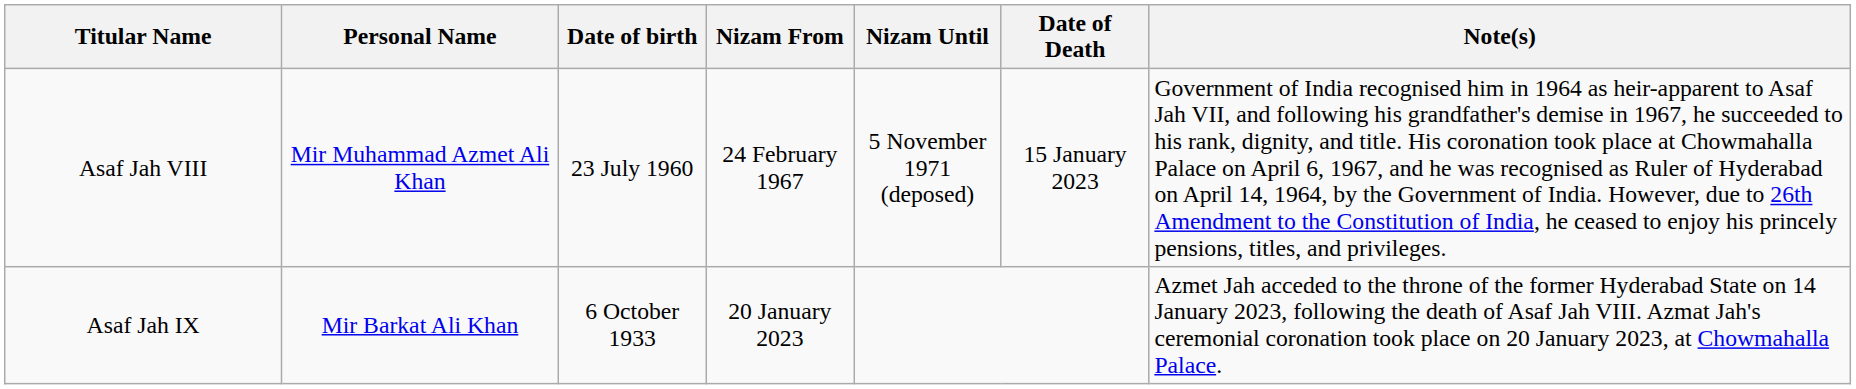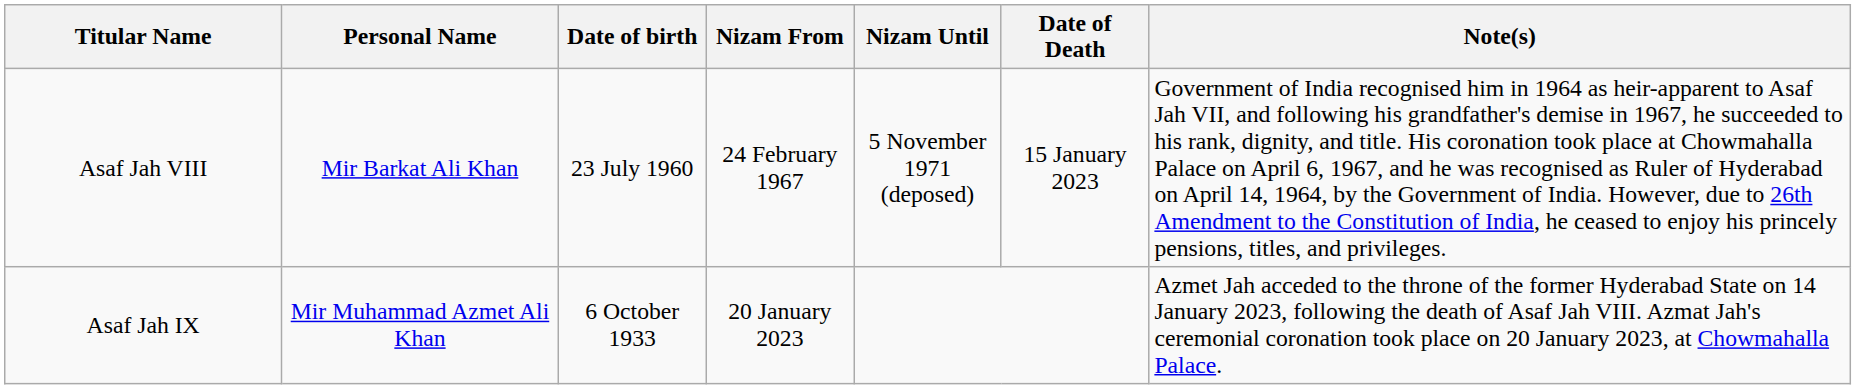Asaf Jah VIII | Personal Name: Mir Muhammad Azmet Ali Khan -> Mir Barkat Ali Khan
Asaf Jah IX | Personal Name: Mir Barkat Ali Khan -> Mir Muhammad Azmet Ali Khan
